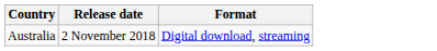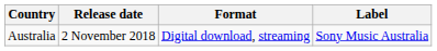+ column: Label | Sony Music Australia
